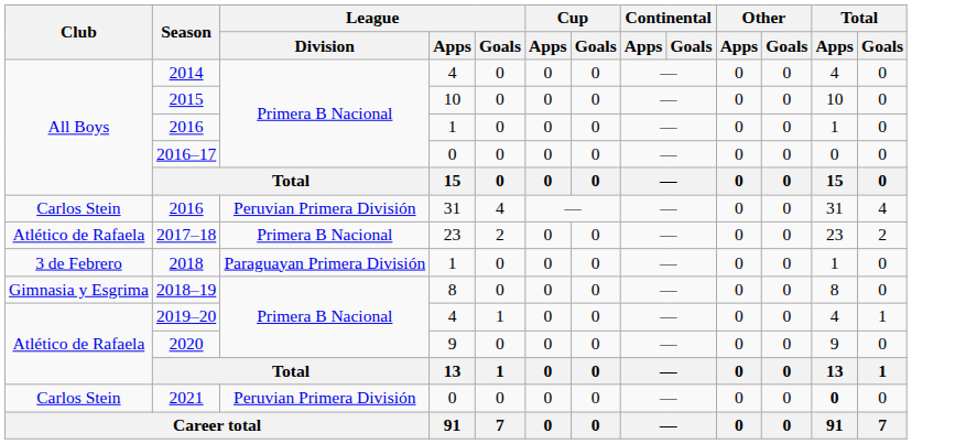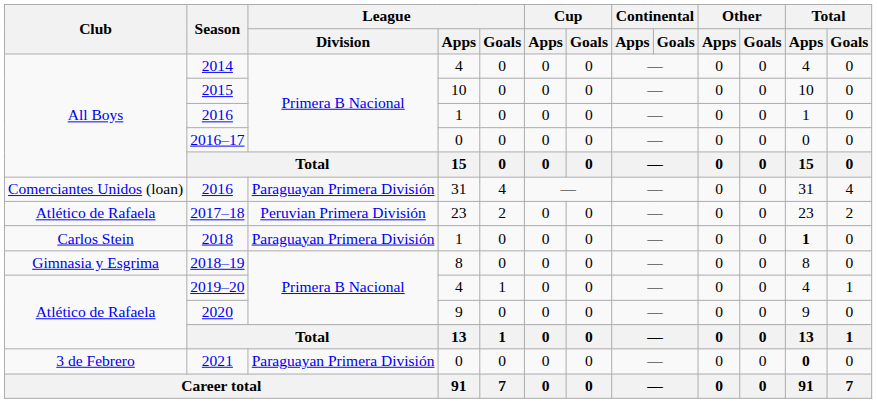2016 / 31 | Club: Carlos Stein -> Comerciantes Unidos (loan)
2016 / 31 | League / Division: Peruvian Primera División -> Paraguayan Primera División
2017–18 | League / Division: Primera B Nacional -> Peruvian Primera División
2018 | Club: 3 de Febrero -> Carlos Stein
2018 | Total / Apps: normal -> bold
2021 | Club: Carlos Stein -> 3 de Febrero
2021 | League / Division: Peruvian Primera División -> Paraguayan Primera División
